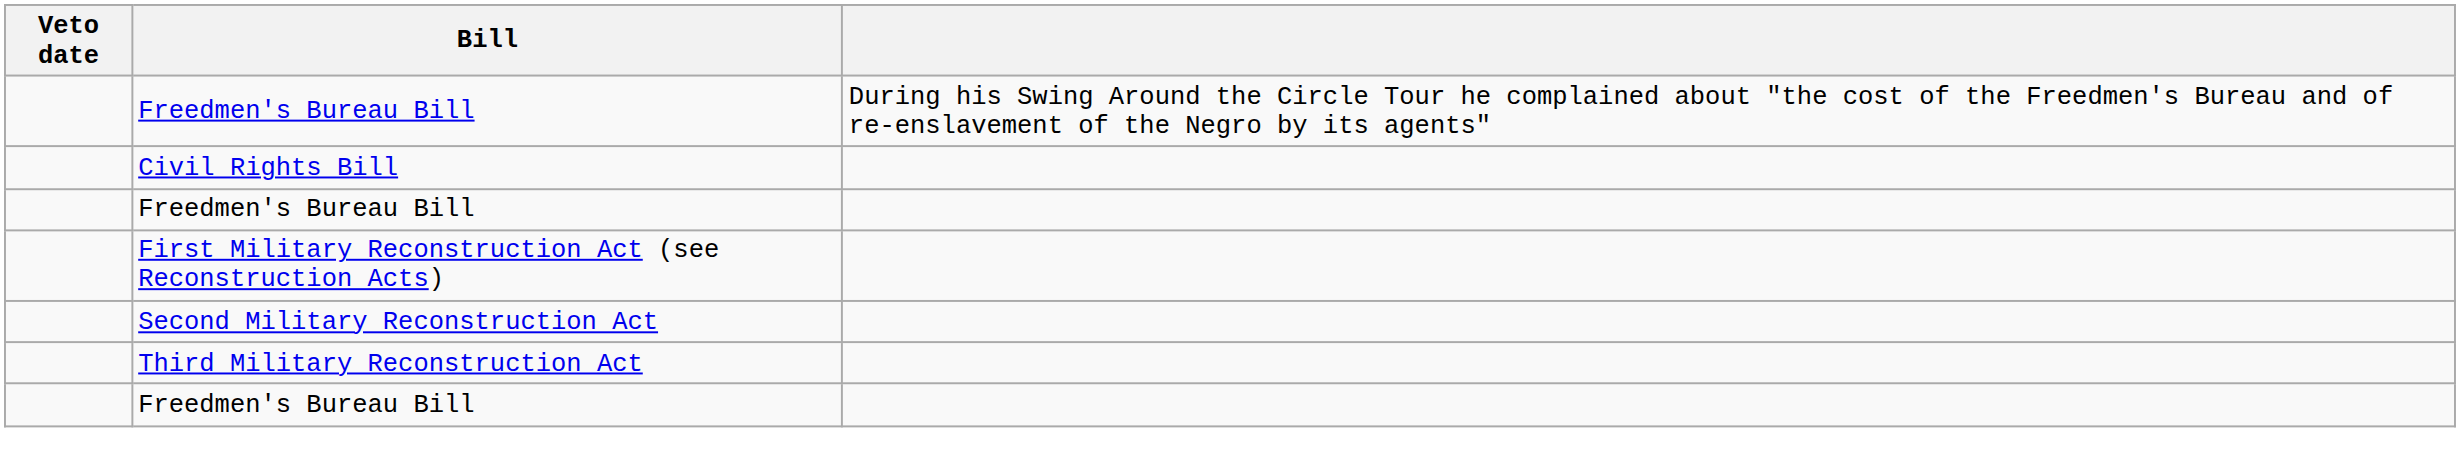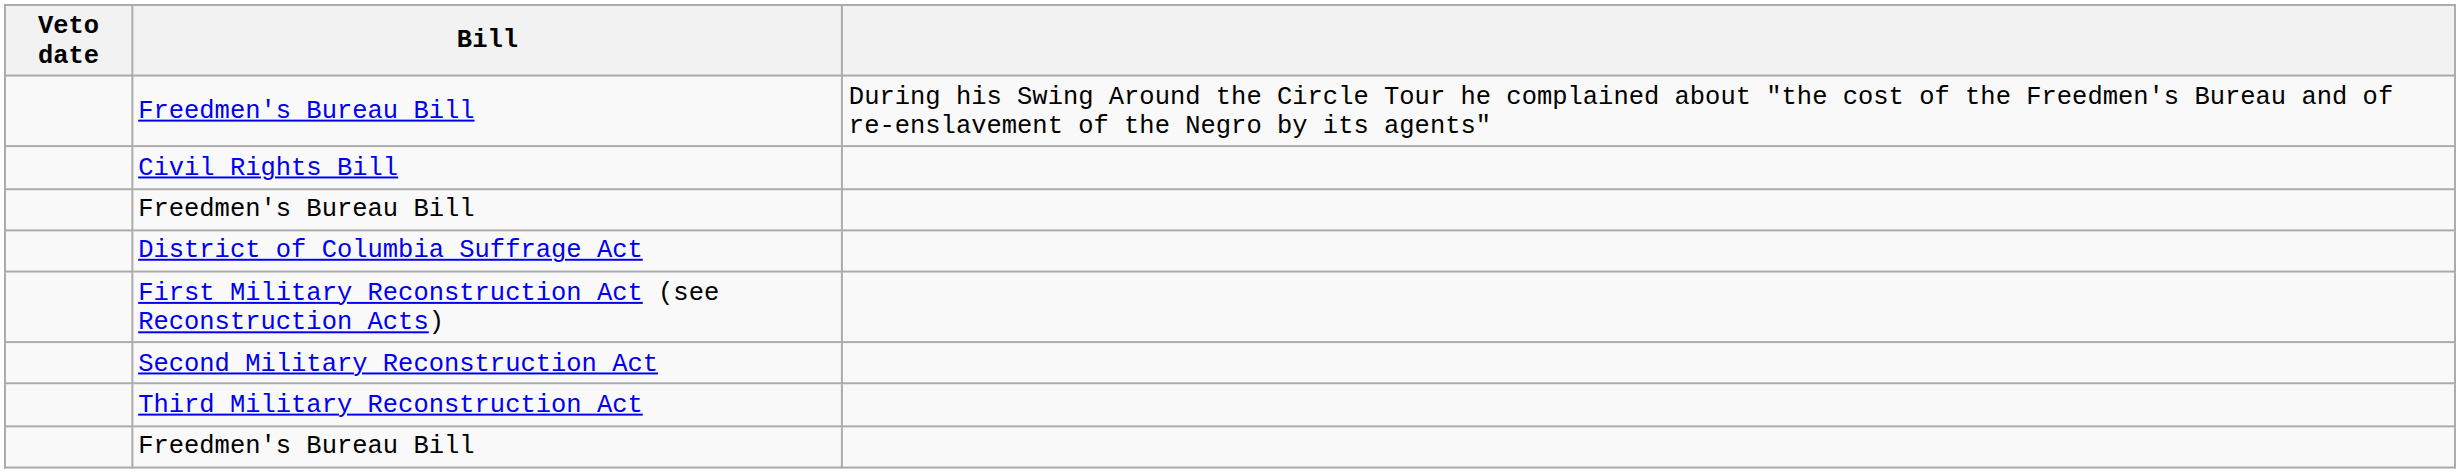+ row: District of Columbia Suffrage Act
